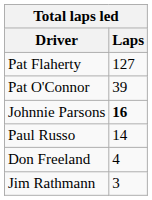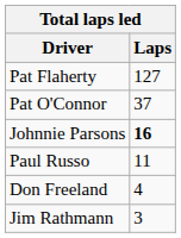Pat O'Connor | Laps: 39 -> 37
Paul Russo | Laps: 14 -> 11
